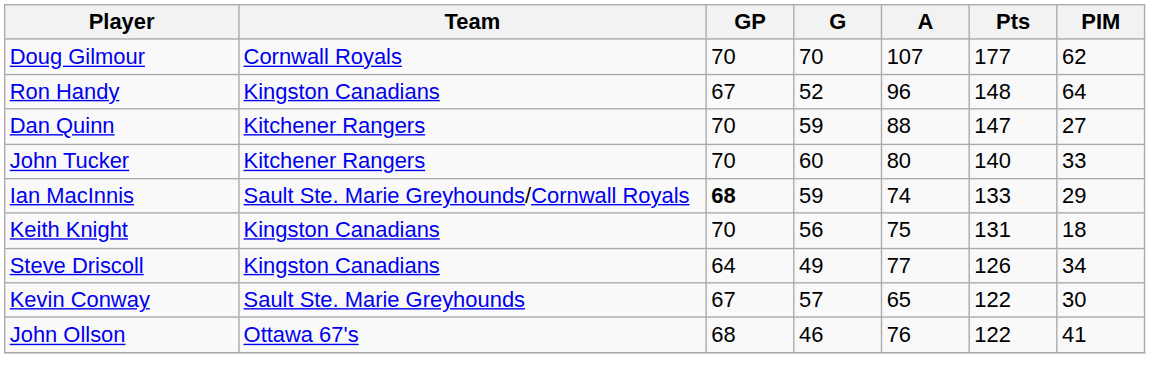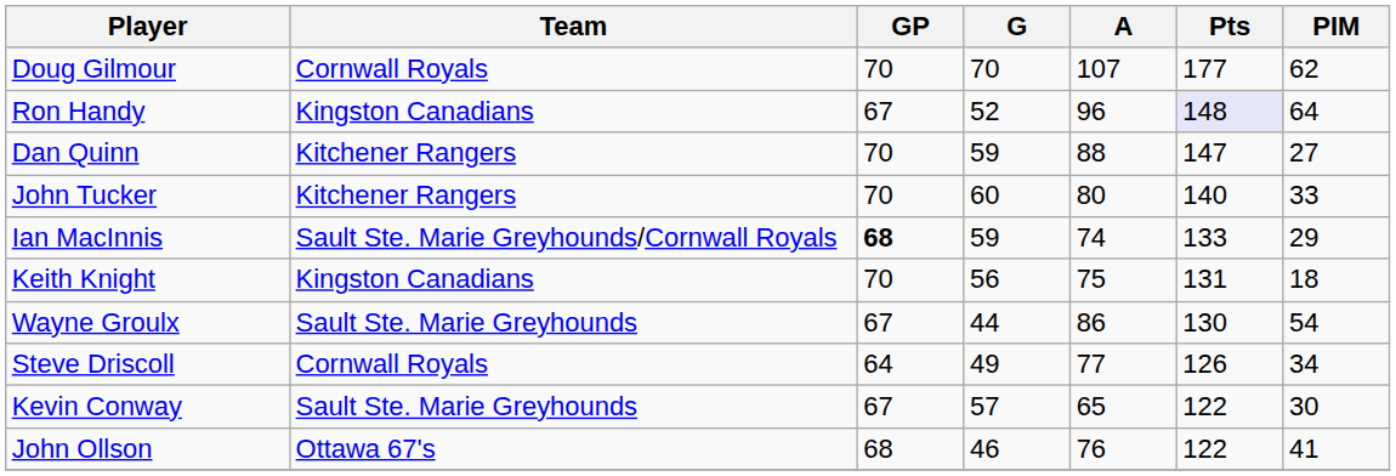Ron Handy | Pts: no background -> lavender background
+ row: Wayne Groulx | Sault Ste. Marie Greyhounds | 67 | 44 | 86 | 130 | 54
Steve Driscoll | Team: Kingston Canadians -> Cornwall Royals
